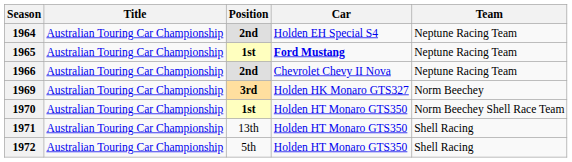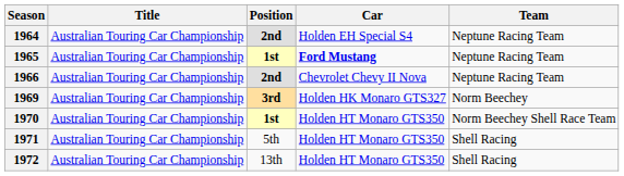1971 | Position: 13th -> 5th
1972 | Position: 5th -> 13th
